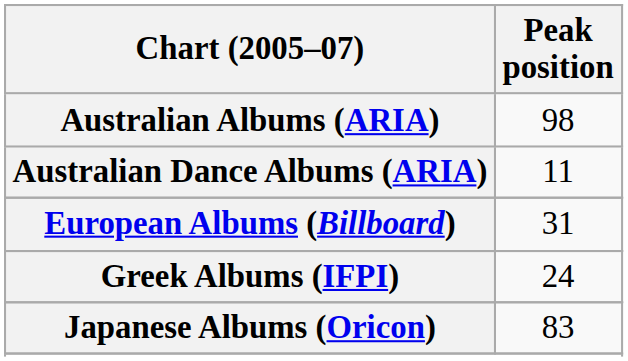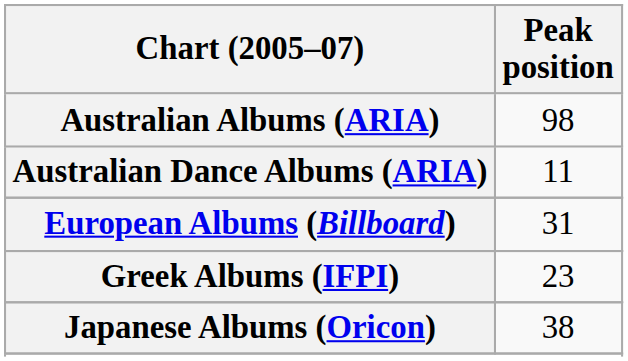Greek Albums (IFPI) | Peak position: 24 -> 23
Japanese Albums (Oricon) | Peak position: 83 -> 38
